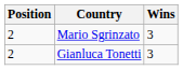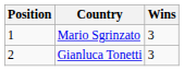Mario Sgrinzato | Position: 2 -> 1
